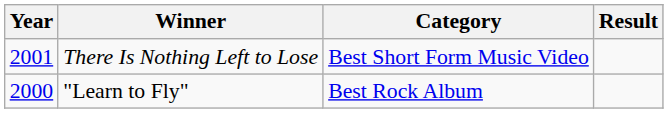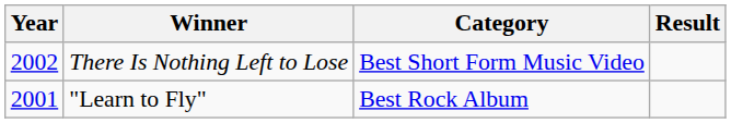There Is Nothing Left to Lose | Year: 2001 -> 2002
"Learn to Fly" | Year: 2000 -> 2001
